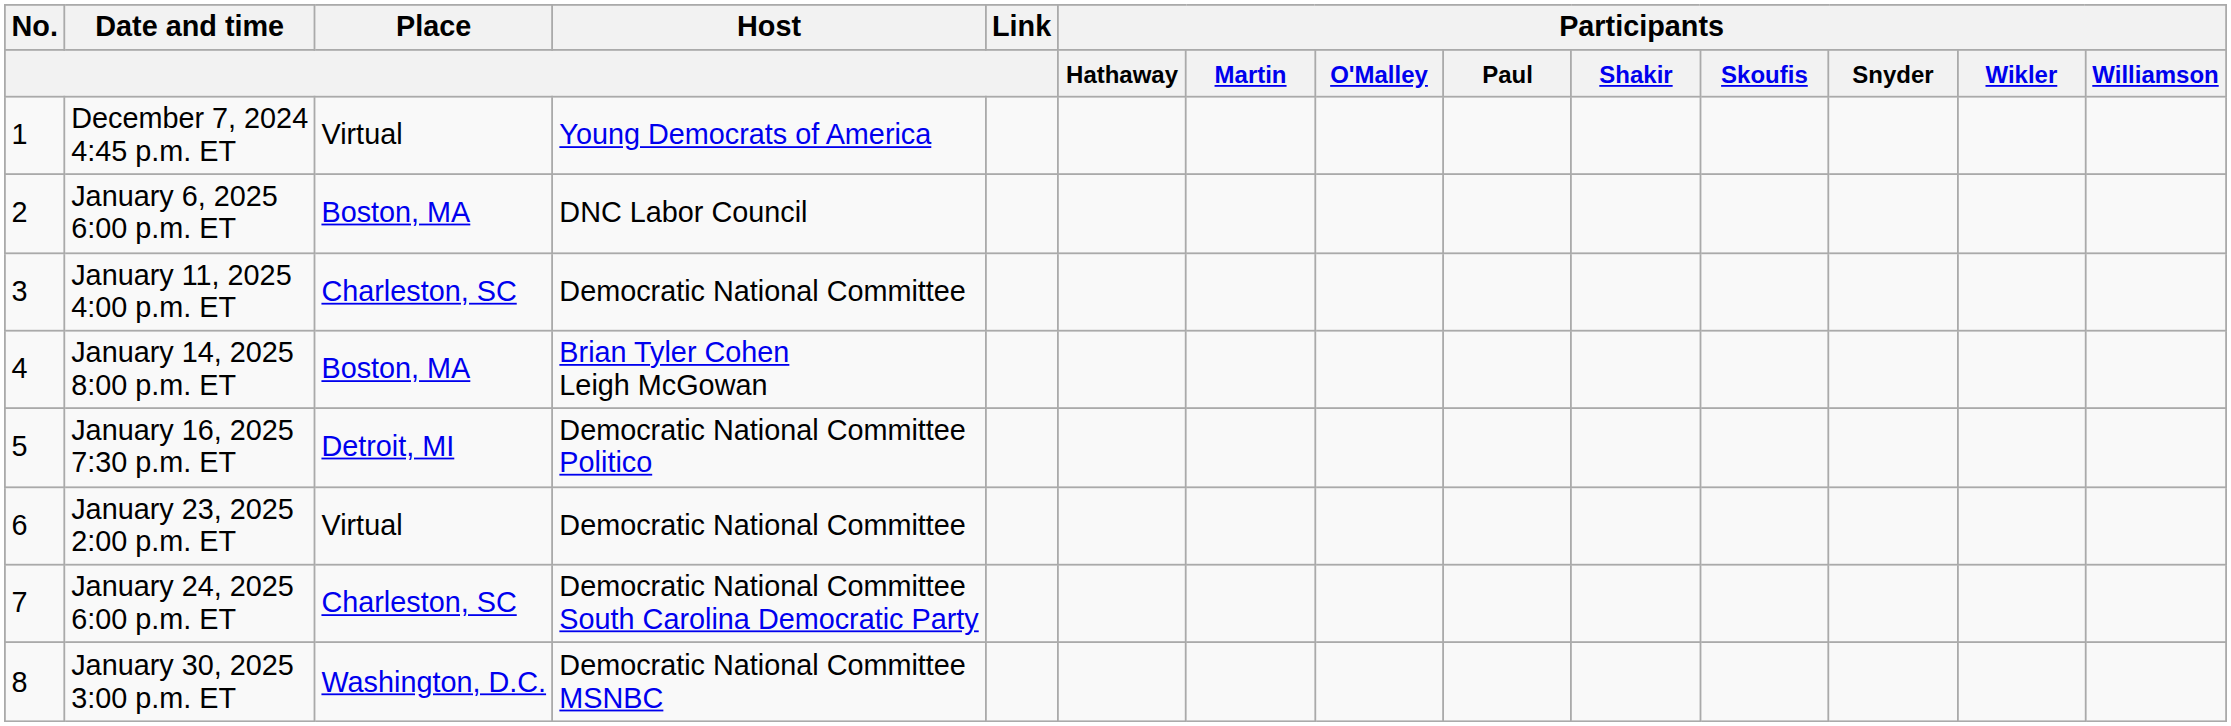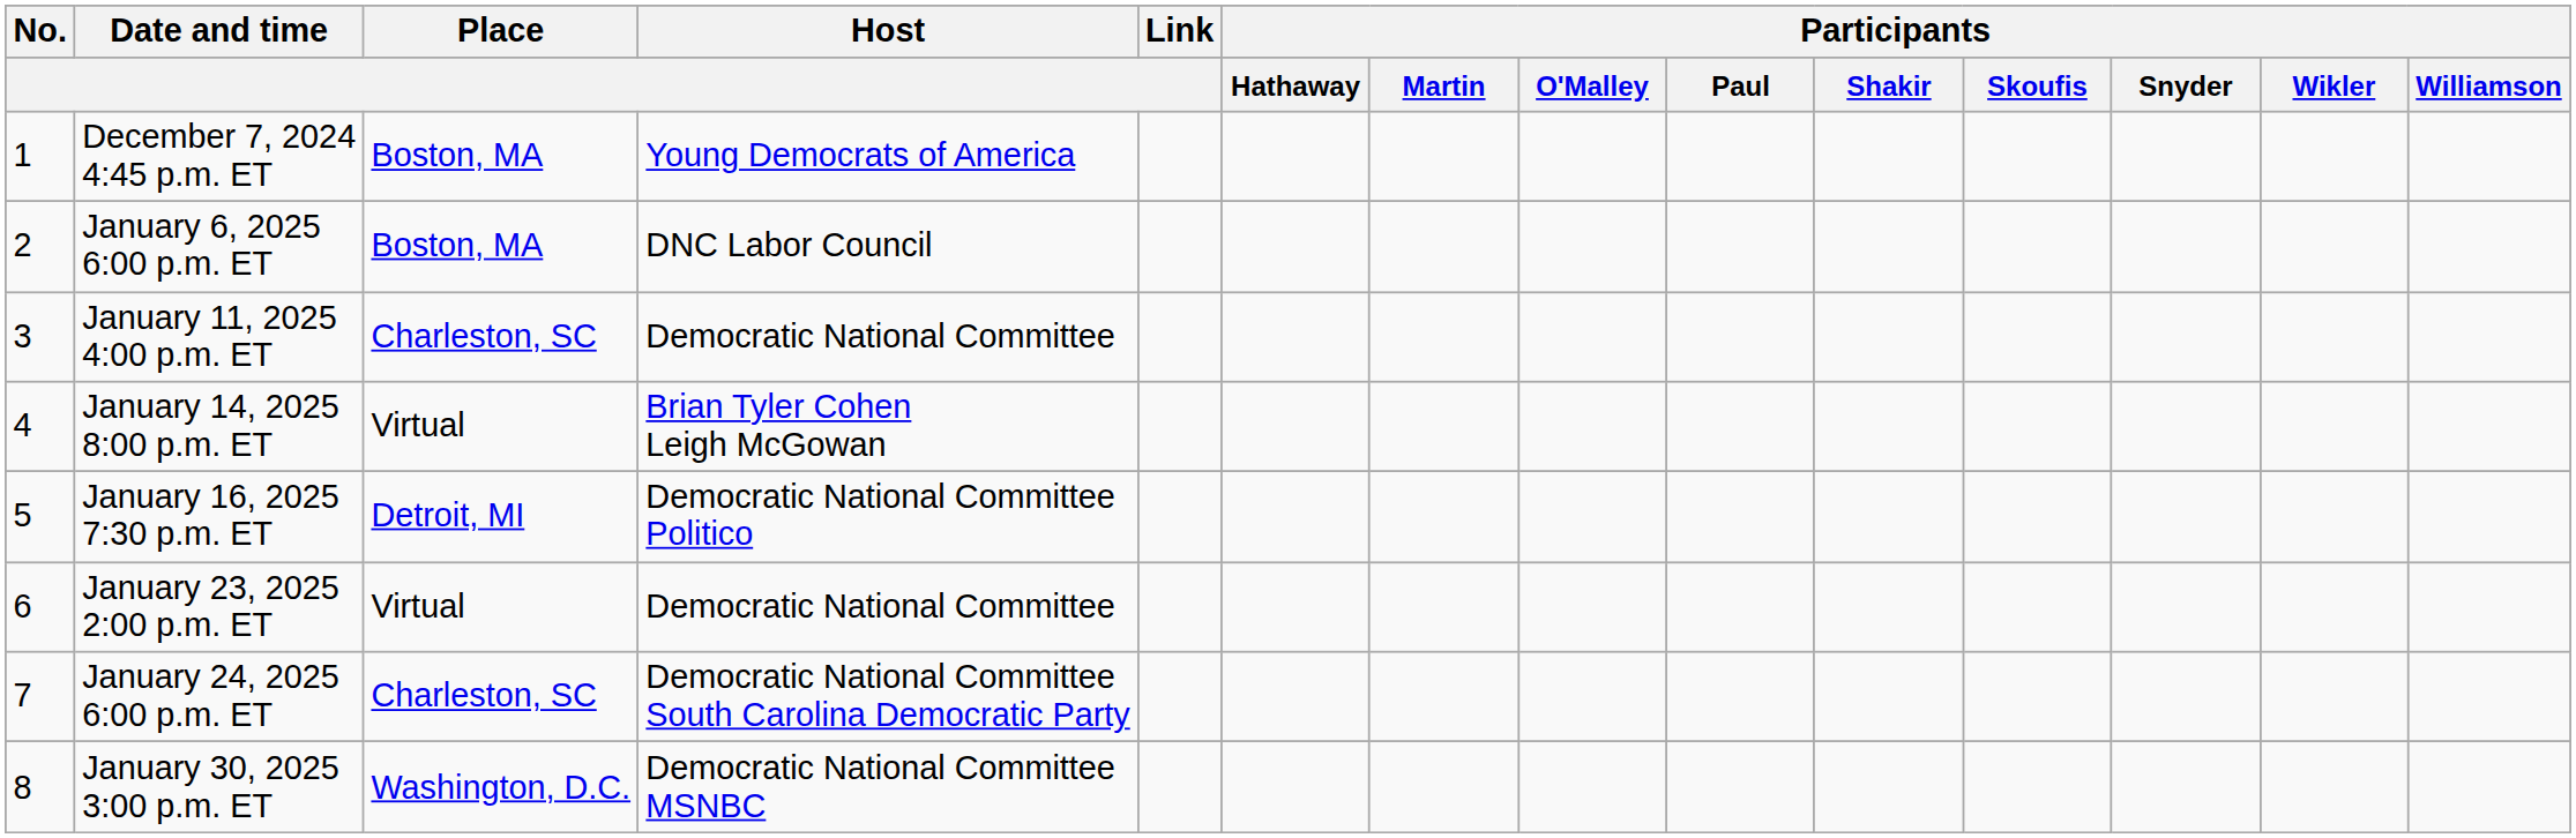December 7, 2024 4:45 p.m. ET | Place: Virtual -> Boston, MA
January 14, 2025 8:00 p.m. ET | Place: Boston, MA -> Virtual
